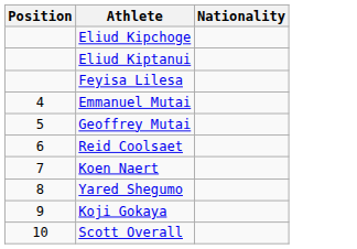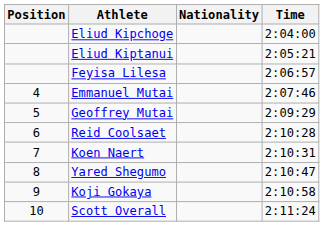+ column: Time | 2:04:00 | 2:05:21 | 2:06:57 | 2:07:46 | 2:09:29 | 2:10:28 | 2:10:31 | 2:10:47 | 2:10:58 | 2:11:24
